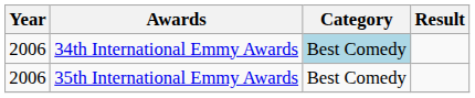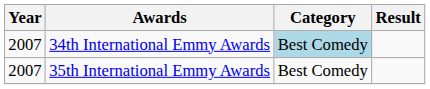34th International Emmy Awards | Year: 2006 -> 2007
35th International Emmy Awards | Year: 2006 -> 2007
